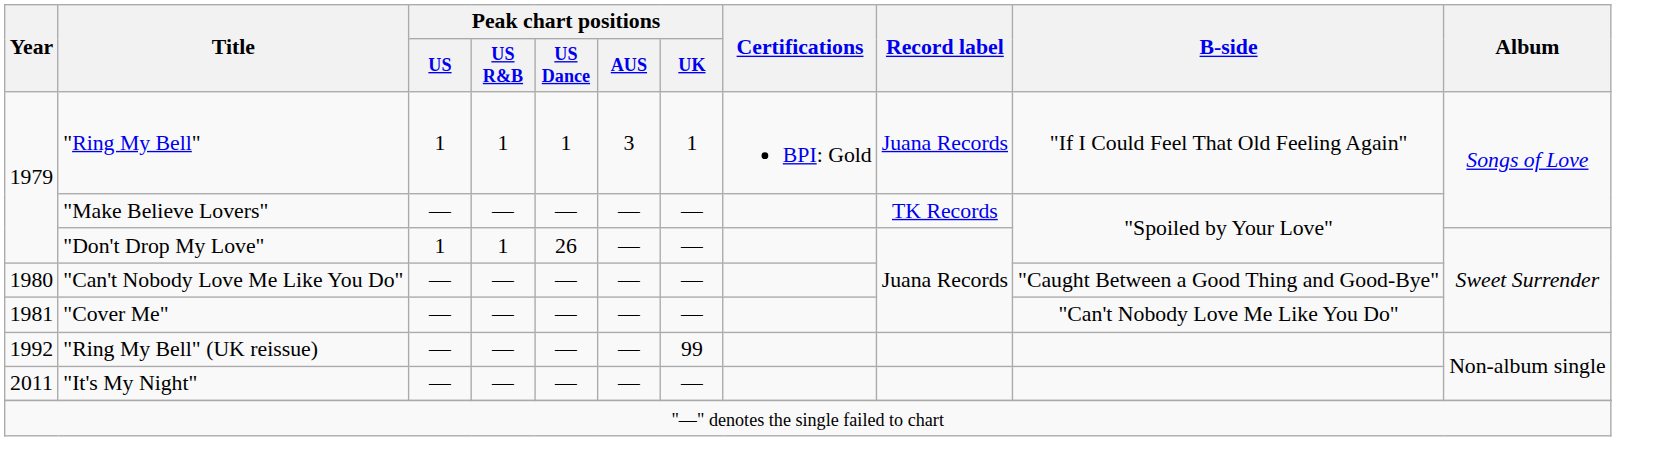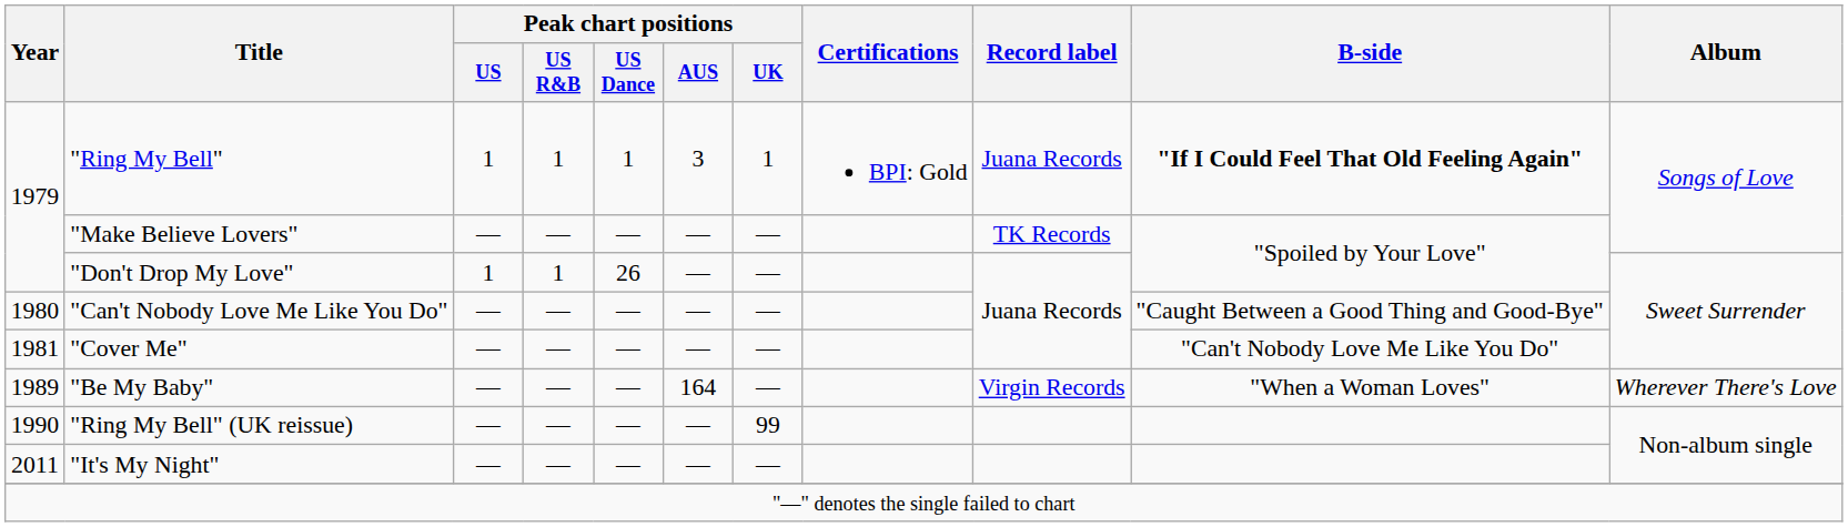"Ring My Bell" | B-side: normal -> bold
+ row: 1989 | "Be My Baby" | — | — | — | 164 | — | Virgin Records | "When a Woman Loves" | Wherever There's Love
"Ring My Bell" (UK reissue) | Year: 1992 -> 1990
